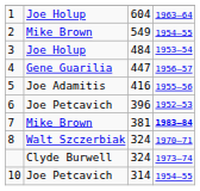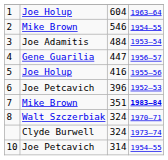2 | column 3: 549 -> 546
3 | column 2: Joe Holup -> Joe Adamitis
5 | column 2: Joe Adamitis -> Joe Holup
7 | column 3: 381 -> 351
